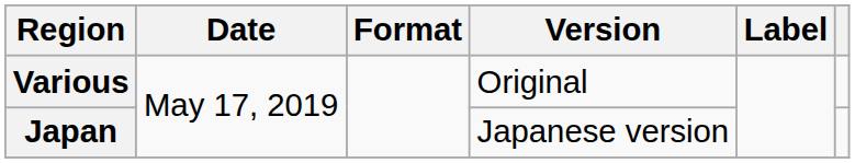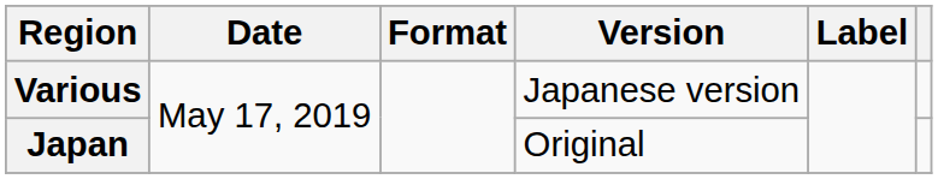Various | Version: Original -> Japanese version
Japan | Version: Japanese version -> Original
